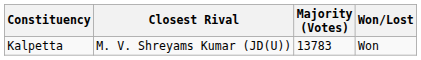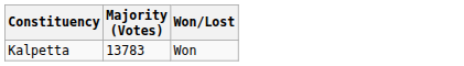- column: Closest Rival | M. V. Shreyams Kumar (JD(U))
